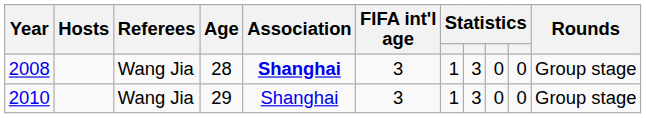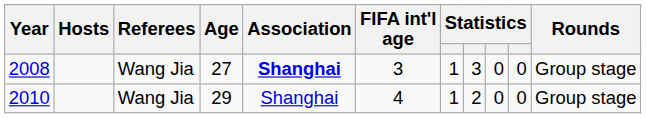2008 | Age: 28 -> 27
2010 | FIFA int'l age: 3 -> 4
2010 | column 8: 3 -> 2
